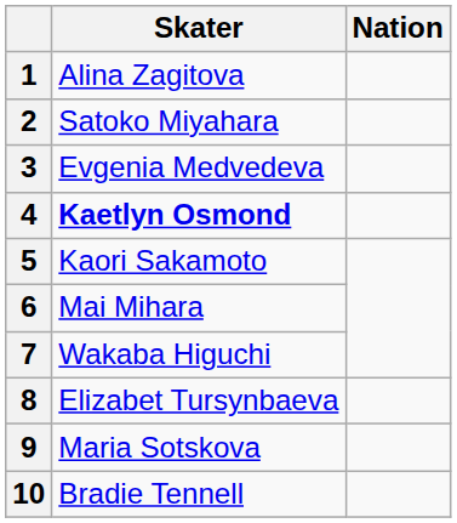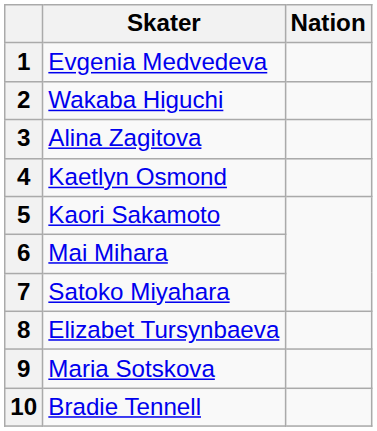1 | Skater: Alina Zagitova -> Evgenia Medvedeva
2 | Skater: Satoko Miyahara -> Wakaba Higuchi
3 | Skater: Evgenia Medvedeva -> Alina Zagitova
4 | Skater: bold -> normal
7 | Skater: Wakaba Higuchi -> Satoko Miyahara
